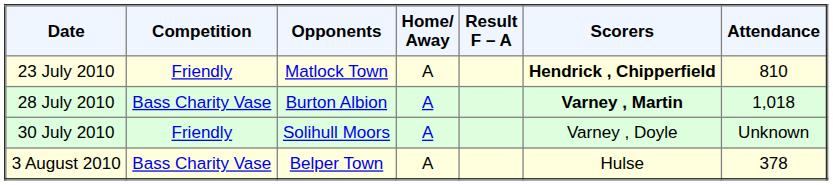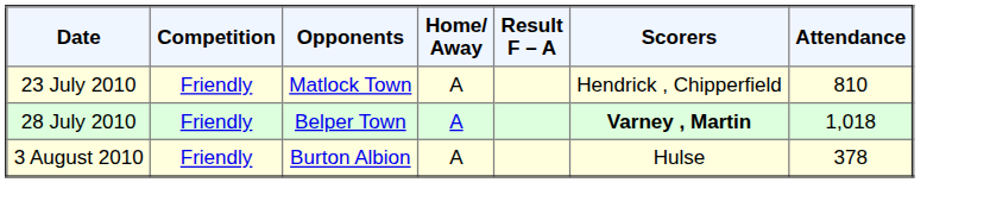23 July 2010 | Scorers: bold -> normal
28 July 2010 | Competition: Bass Charity Vase -> Friendly
28 July 2010 | Opponents: Burton Albion -> Belper Town
- row: 30 July 2010 | Friendly | Solihull Moors | A | Varney , Doyle | Unknown
3 August 2010 | Competition: Bass Charity Vase -> Friendly
3 August 2010 | Opponents: Belper Town -> Burton Albion
